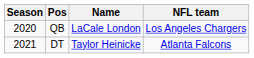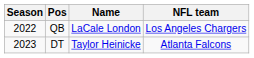QB | Season: 2020 -> 2022
DT | Season: 2021 -> 2023
